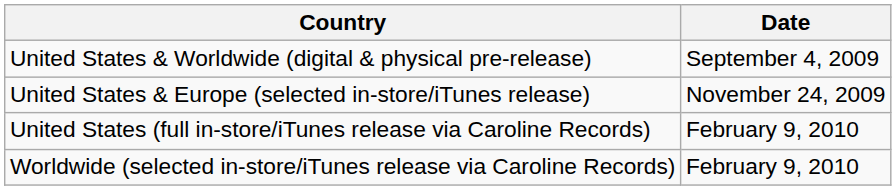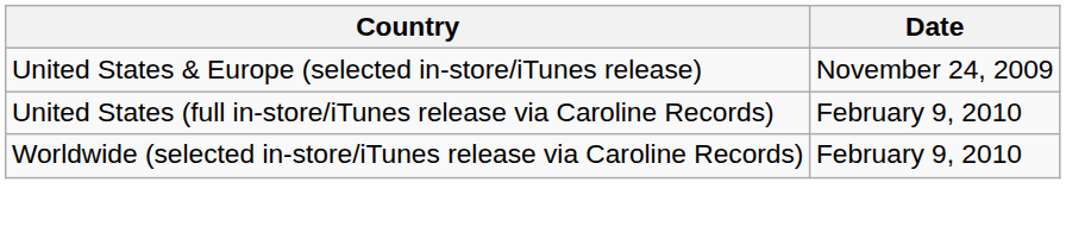- row: United States & Worldwide (digital & physical pre-release) | September 4, 2009
